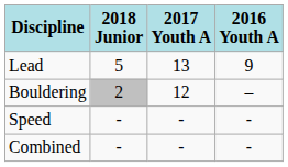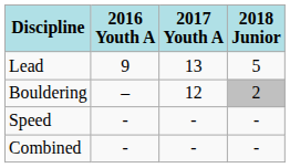columns swapped: 2016 Youth A <-> 2018 Junior
